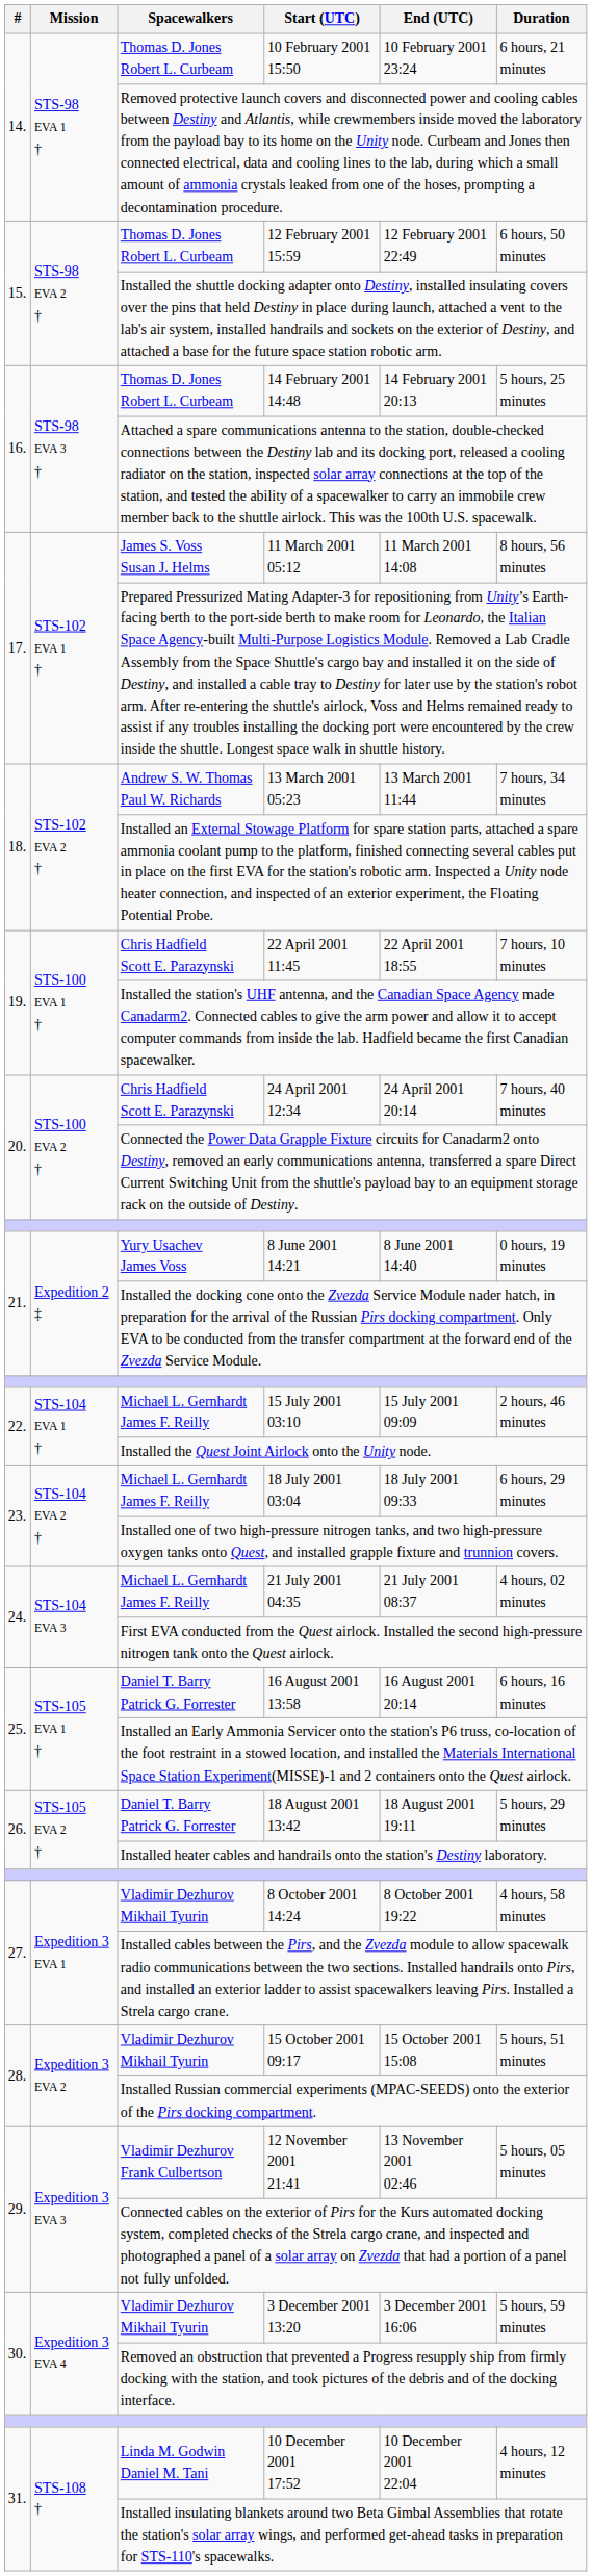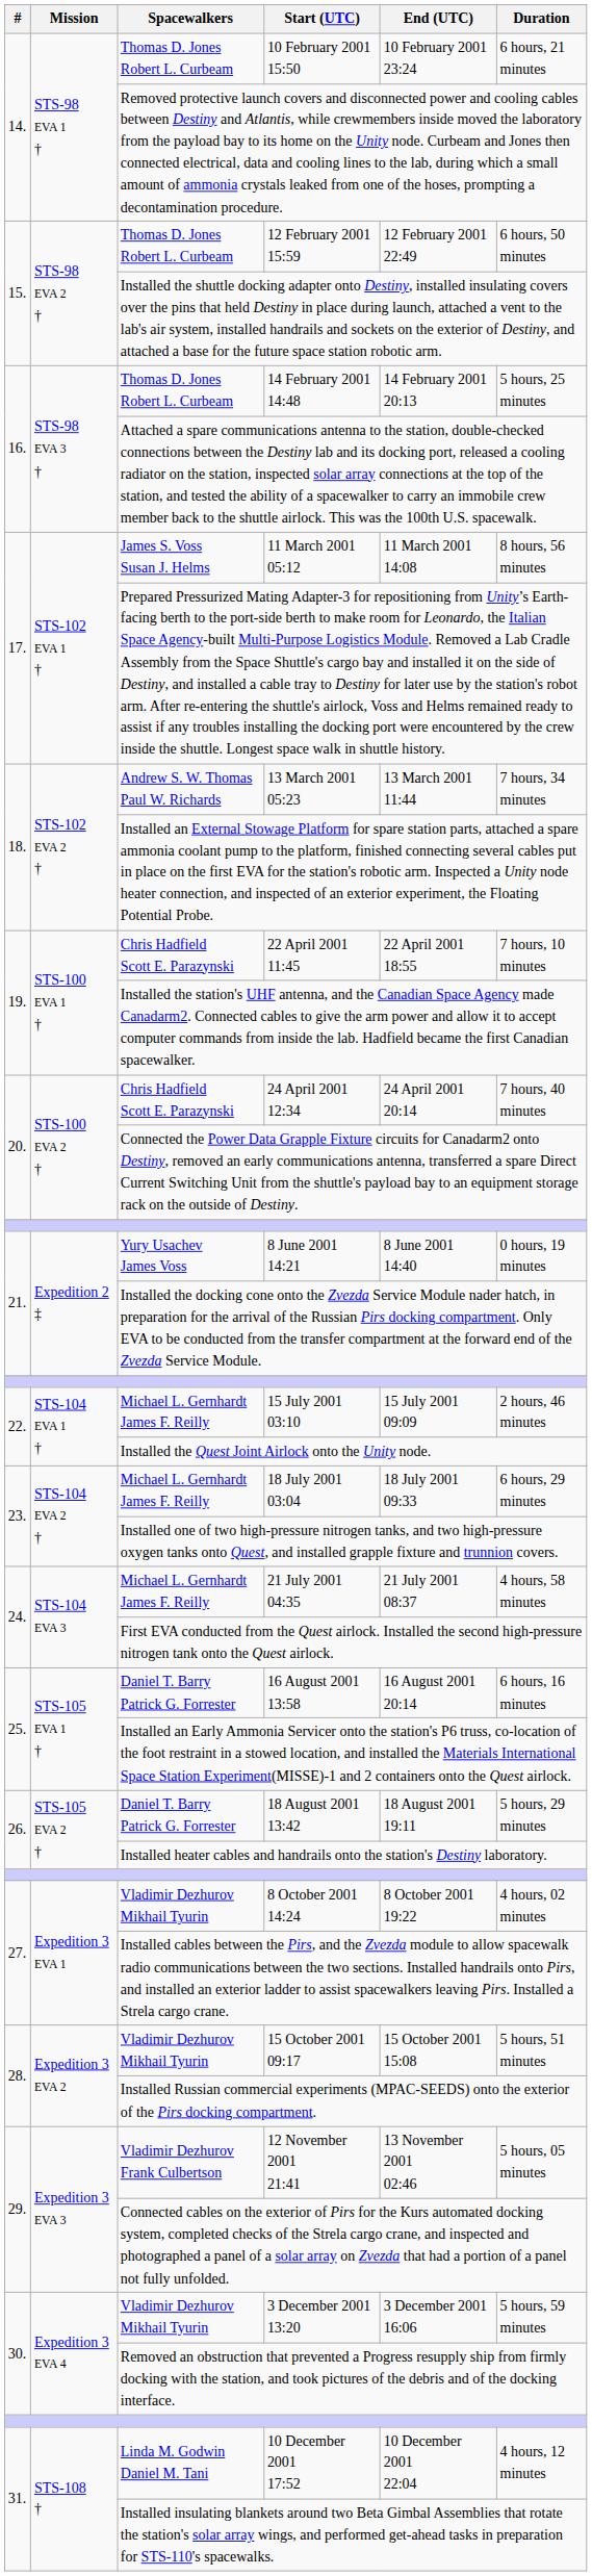21 July 2001 04:35 | Duration: 4 hours, 02 minutes -> 4 hours, 58 minutes
8 October 2001 14:24 | Duration: 4 hours, 58 minutes -> 4 hours, 02 minutes
